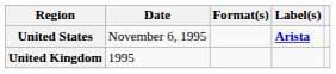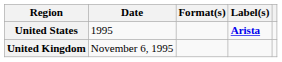United States | Date: November 6, 1995 -> 1995
United Kingdom | Date: 1995 -> November 6, 1995
